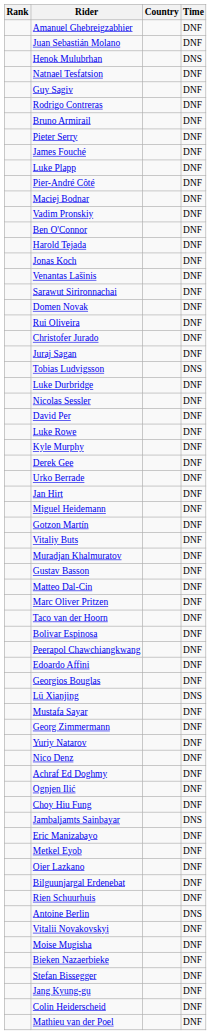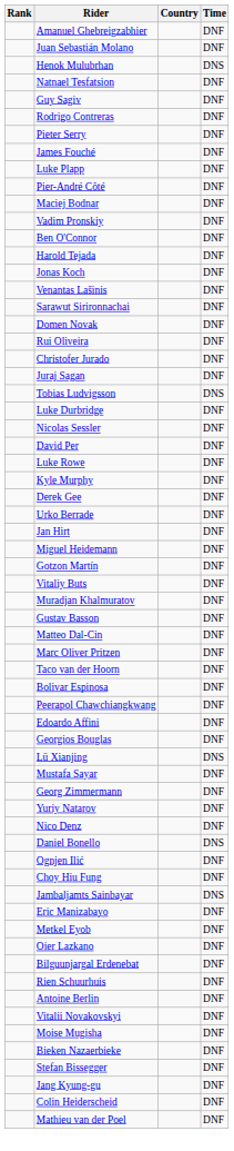- row: Bruno Armirail | DNF
+ row: Daniel Bonello | DNS
- row: Achraf Ed Doghmy | DNF
Antoine Berlin | Time: DNS -> DNF
